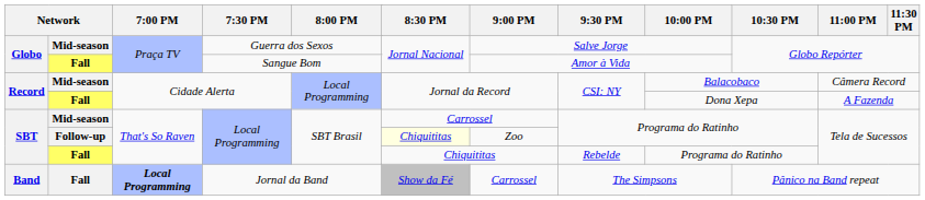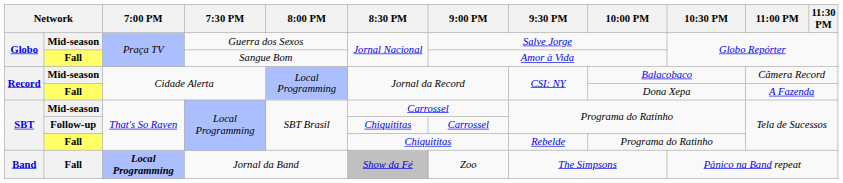Follow-up / Local Programming | 8:30 PM: lightyellow background -> no background
Follow-up / Local Programming | 9:00 PM: Zoo -> Carrossel
Jornal da Band | 9:00 PM: Carrossel -> Zoo
